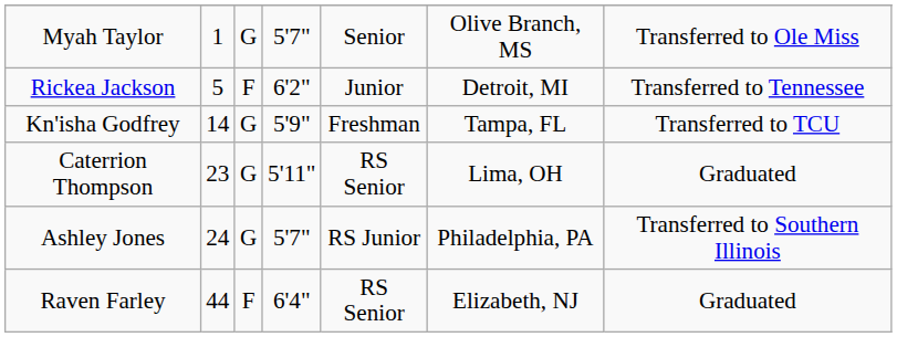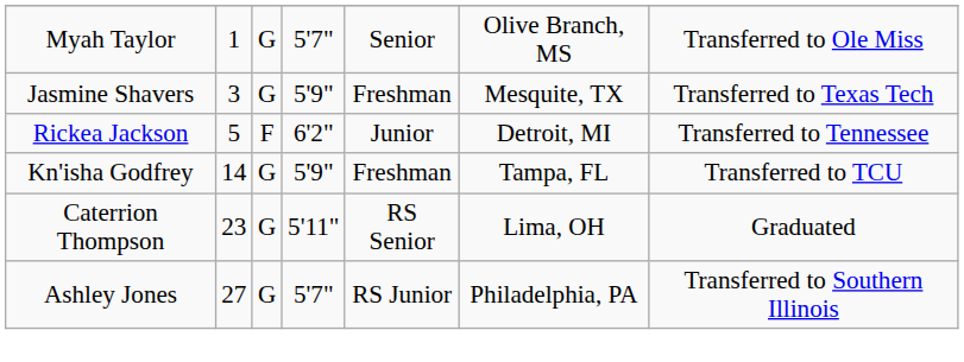+ row: Jasmine Shavers | 3 | G | 5'9" | Freshman | Mesquite, TX | Transferred to Texas Tech
Ashley Jones | column 2: 24 -> 27
- row: Raven Farley | 44 | F | 6'4" | RS Senior | Elizabeth, NJ | Graduated
